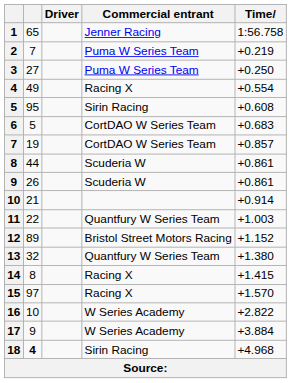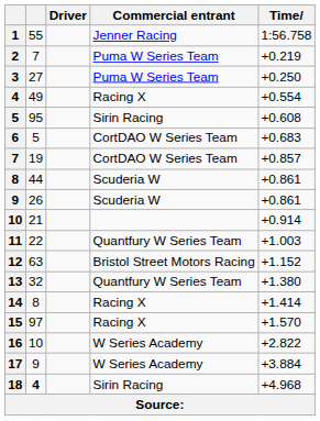1 | column 2: 65 -> 55
12 | column 2: 89 -> 63
14 | Time: +1.415 -> +1.414
